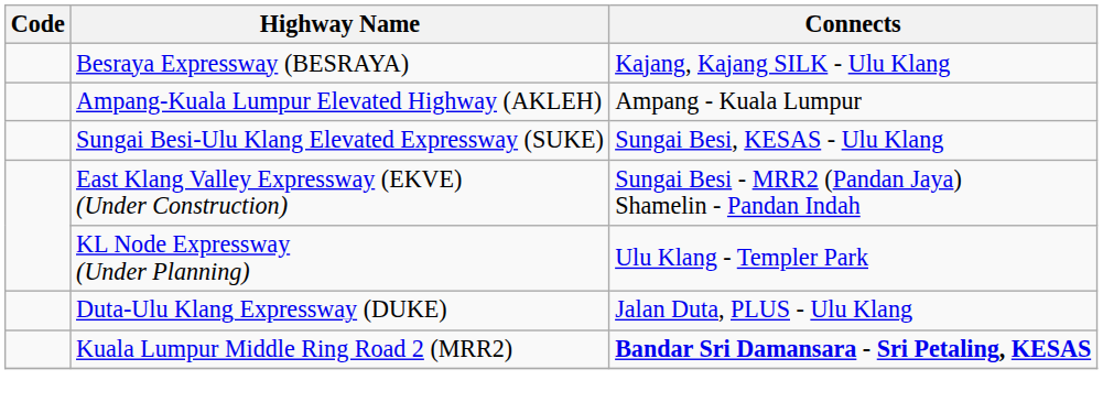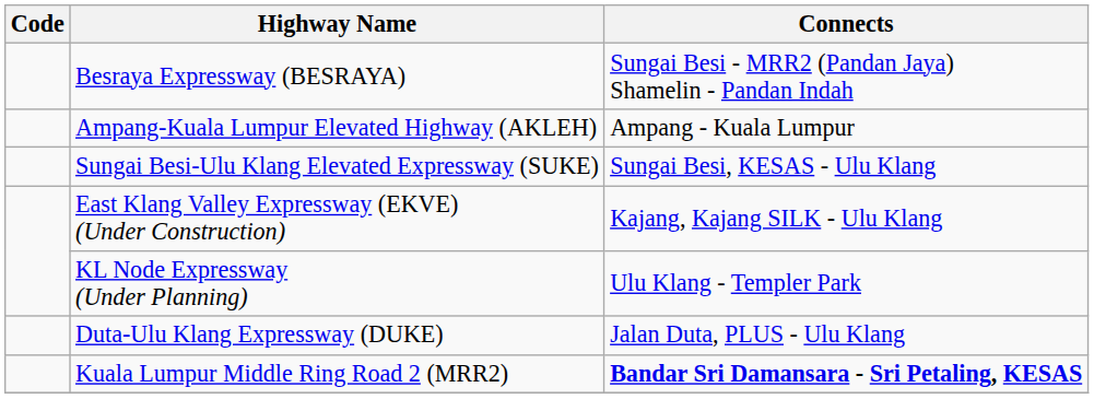Besraya Expressway (BESRAYA) | Connects: Kajang, Kajang SILK - Ulu Klang -> Sungai Besi - MRR2 (Pandan Jaya) Shamelin - Pandan Indah
East Klang Valley Expressway (EKVE) (Under Construction) | Connects: Sungai Besi - MRR2 (Pandan Jaya) Shamelin - Pandan Indah -> Kajang, Kajang SILK - Ulu Klang
